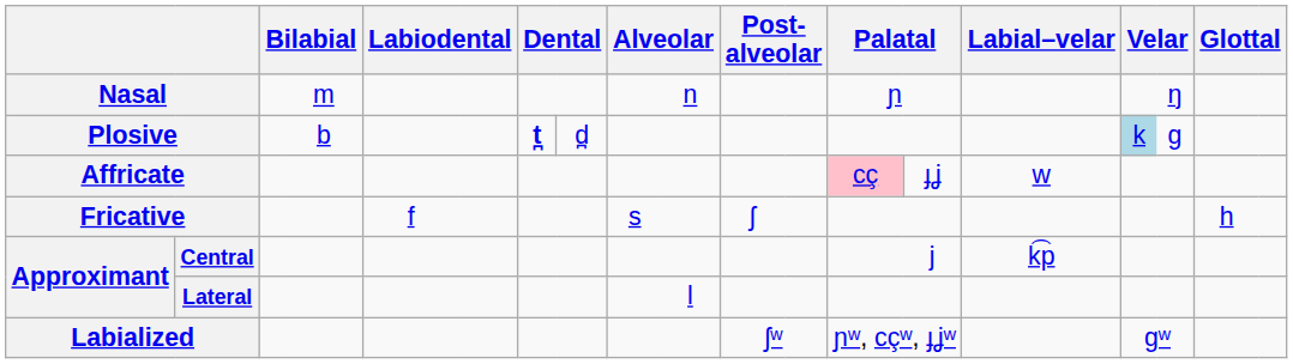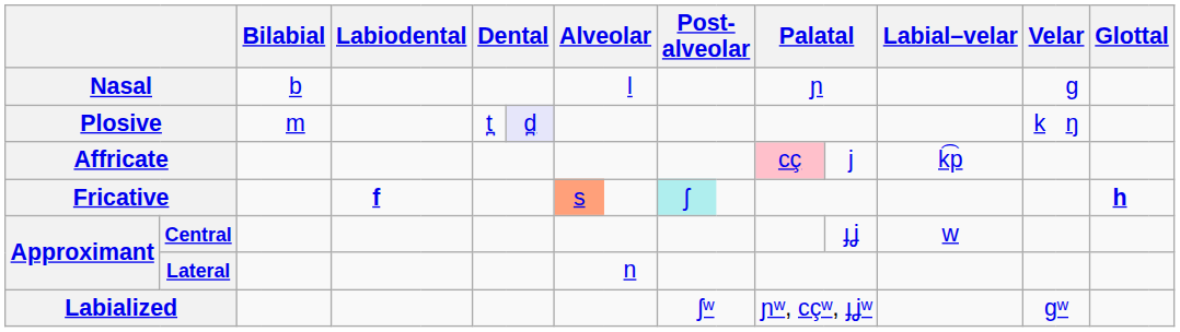Nasal | column 4: m -> b
Nasal | column 10: n -> l
Nasal | column 17: ŋ -> g
Plosive | column 4: b -> m
Plosive | column 7: bold -> normal
Plosive | column 8: no background -> lavender background
Plosive | column 16: lightblue background -> no background
Plosive | column 17: g -> ŋ
Affricate | column 14: ɟʝ -> j
Affricate | Labial–velar: w -> k͡p
Fricative | column 5: normal -> bold
Fricative | column 9: no background -> lightsalmon background
Fricative | column 11: no background -> paleturquoise background
Fricative | column 18: normal -> bold
Central | column 14: j -> ɟʝ
Central | Labial–velar: k͡p -> w
Lateral | column 10: l -> n
